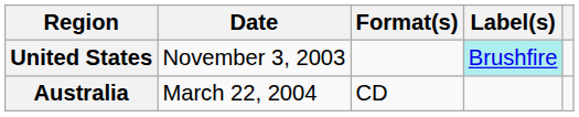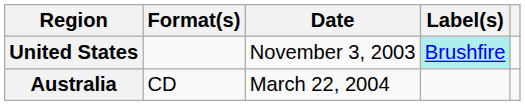columns swapped: Date <-> Format(s)
